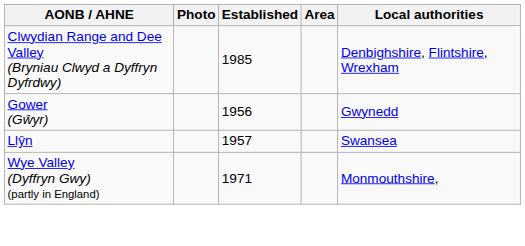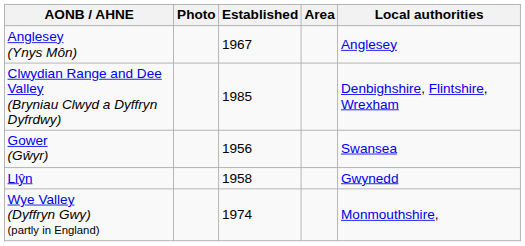+ row: Anglesey (Ynys Môn) | 1967 | Anglesey
Gower (Gŵyr) | Local authorities: Gwynedd -> Swansea
Llŷn | Established: 1957 -> 1958
Llŷn | Local authorities: Swansea -> Gwynedd
Wye Valley (Dyffryn Gwy) (partly in England) | Established: 1971 -> 1974
